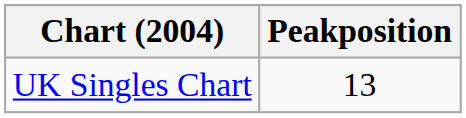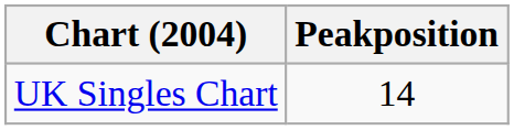UK Singles Chart | Peakposition: 13 -> 14
